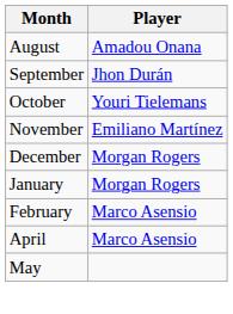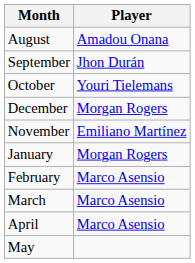rows swapped: November <-> December
+ row: March | Marco Asensio
